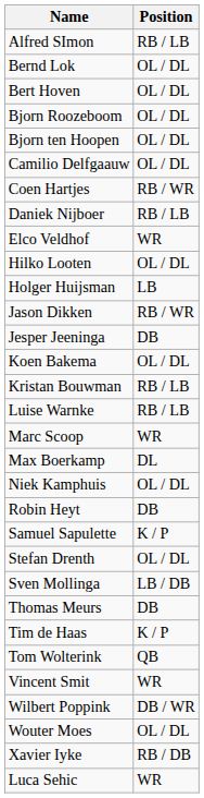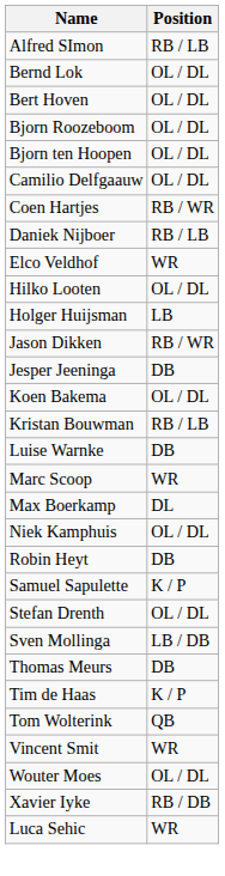Luise Warnke | Position: RB / LB -> DB
- row: Wilbert Poppink | DB / WR
